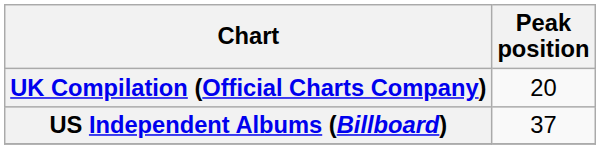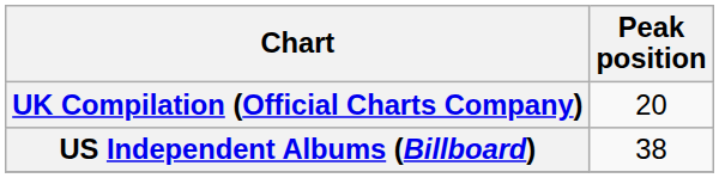US Independent Albums (Billboard) | Peak position: 37 -> 38
